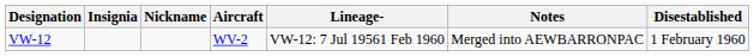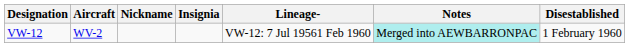columns swapped: Insignia <-> Aircraft
VW-12 | Notes: no background -> paleturquoise background
